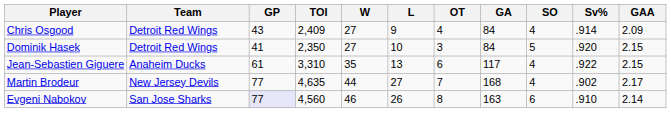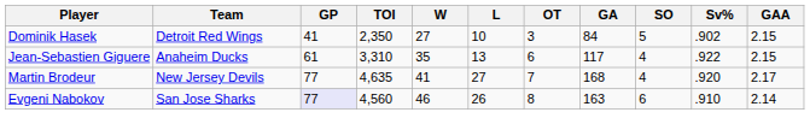- row: Chris Osgood | Detroit Red Wings | 43 | 2,409 | 27 | 9 | 4 | 84 | 4 | .914 | 2.09
Dominik Hasek | Sv%: .920 -> .902
Martin Brodeur | W: 44 -> 41
Martin Brodeur | Sv%: .902 -> .920
